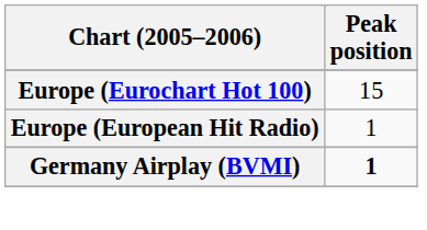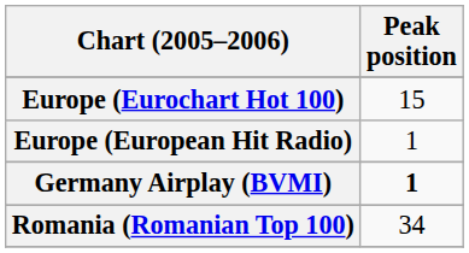+ row: Romania (Romanian Top 100) | 34
